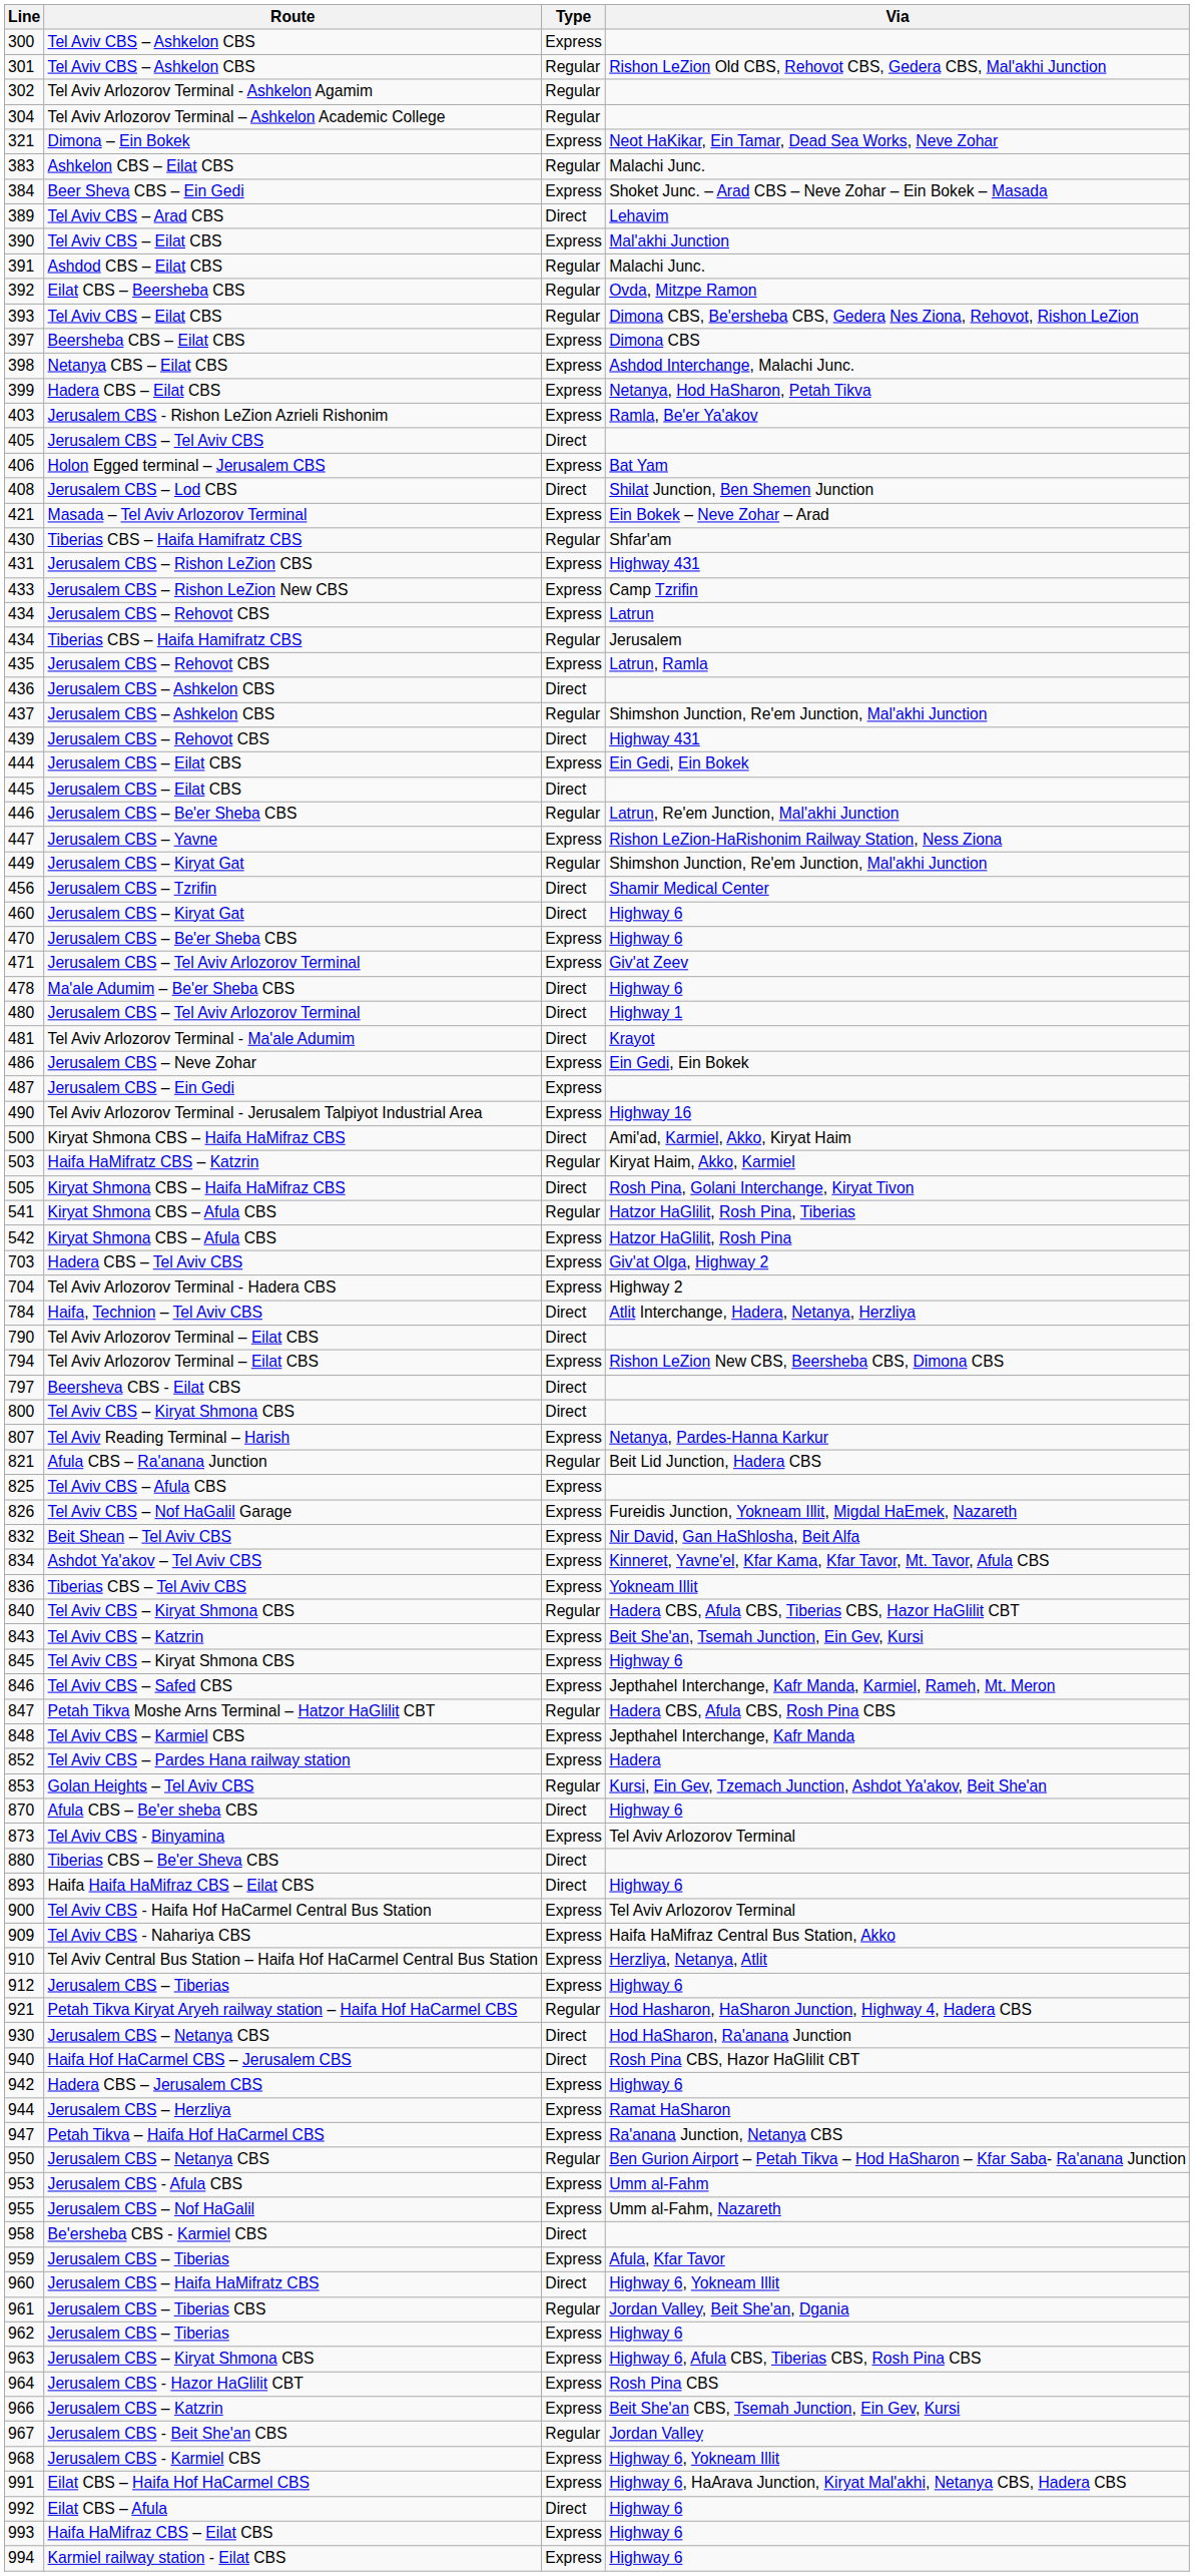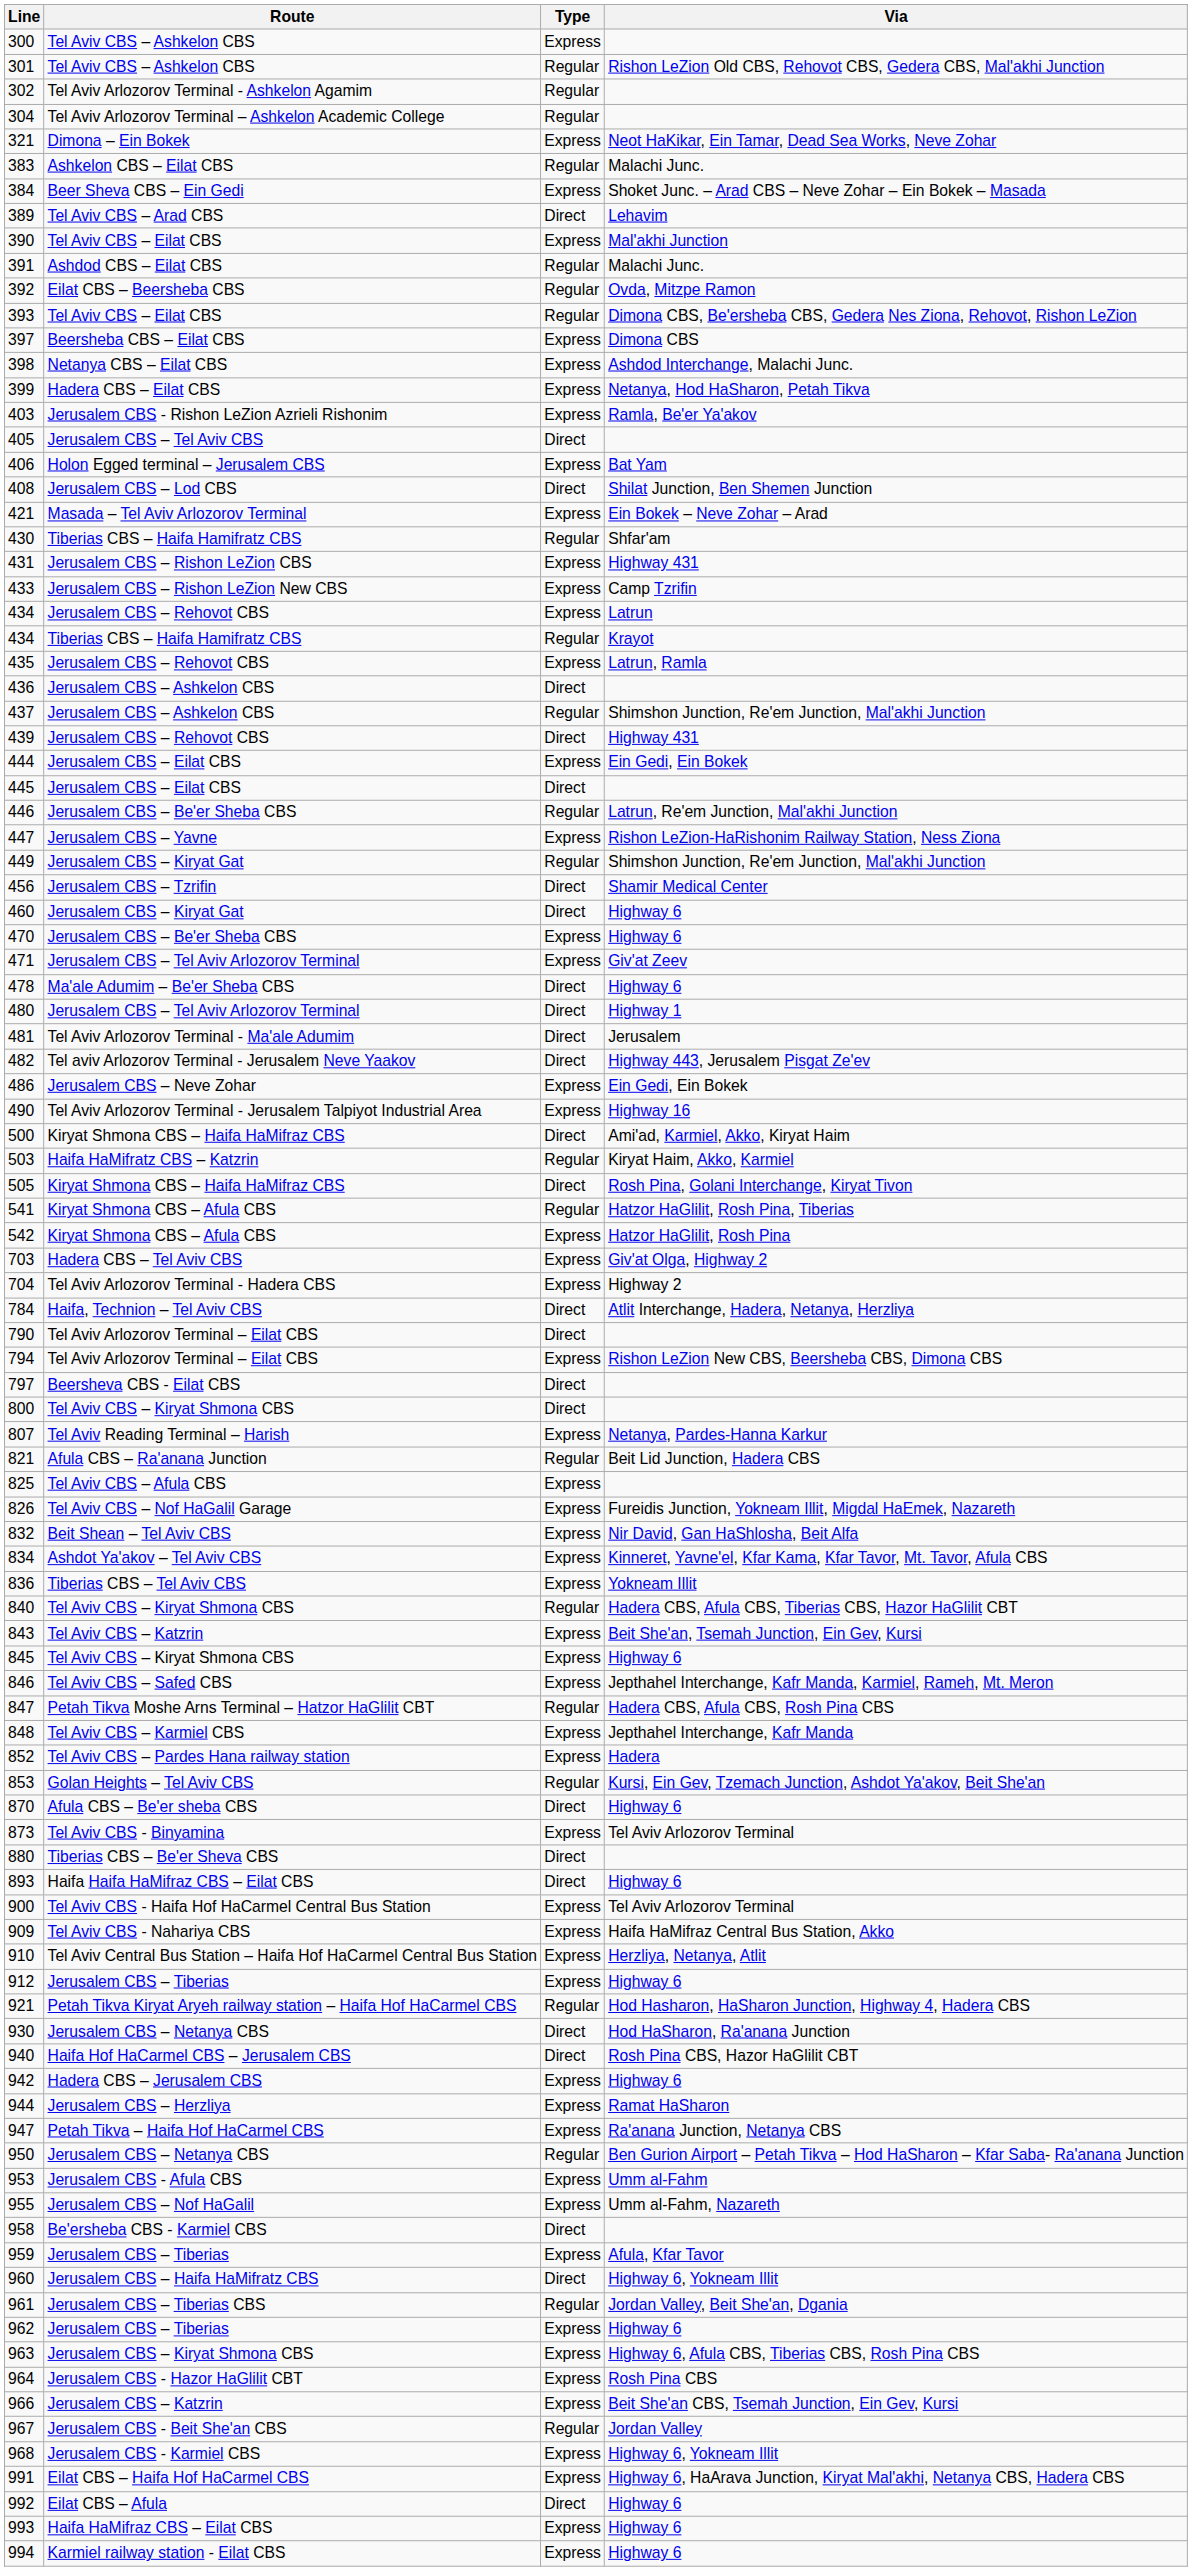434 / Tiberias CBS – Haifa Hamifratz CBS | Via: Jerusalem -> Krayot
481 | Via: Krayot -> Jerusalem
+ row: 482 | Tel aviv Arlozorov Terminal - Jerusalem Neve Yaakov | Direct | Highway 443, Jerusalem Pisgat Ze'ev
- row: 487 | Jerusalem CBS – Ein Gedi | Express
